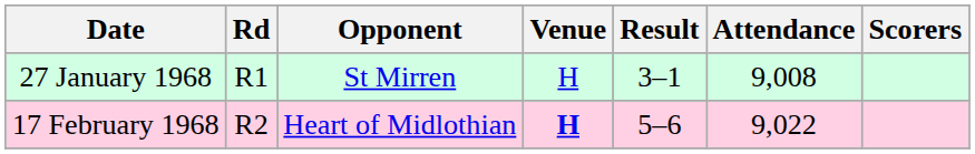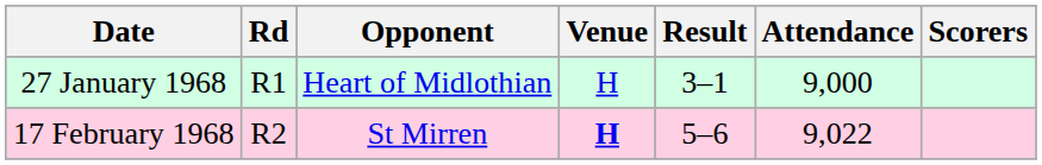27 January 1968 | Opponent: St Mirren -> Heart of Midlothian
27 January 1968 | Attendance: 9,008 -> 9,000
17 February 1968 | Opponent: Heart of Midlothian -> St Mirren
